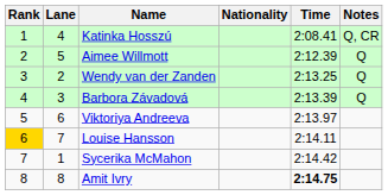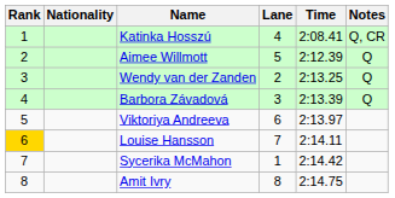columns swapped: Lane <-> Nationality
Amit Ivry | Time: bold -> normal
